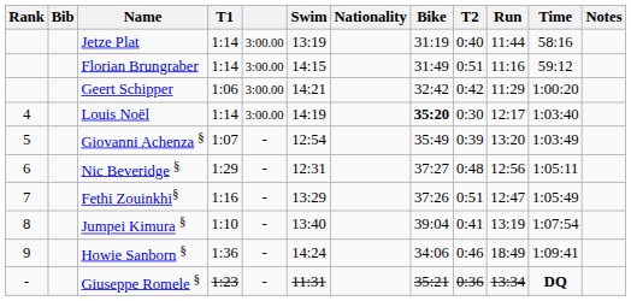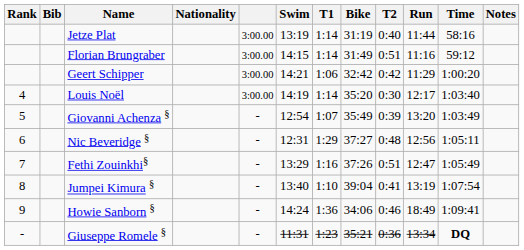columns swapped: Nationality <-> T1
Louis Noël | Bike: bold -> normal
